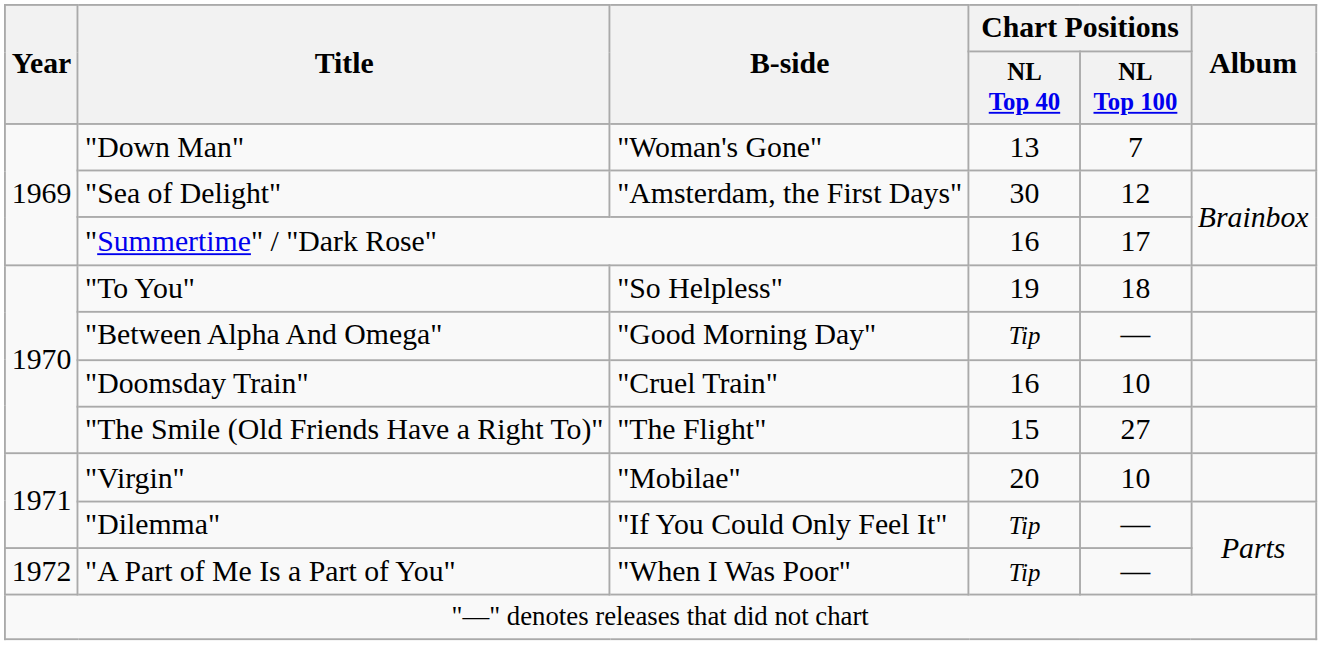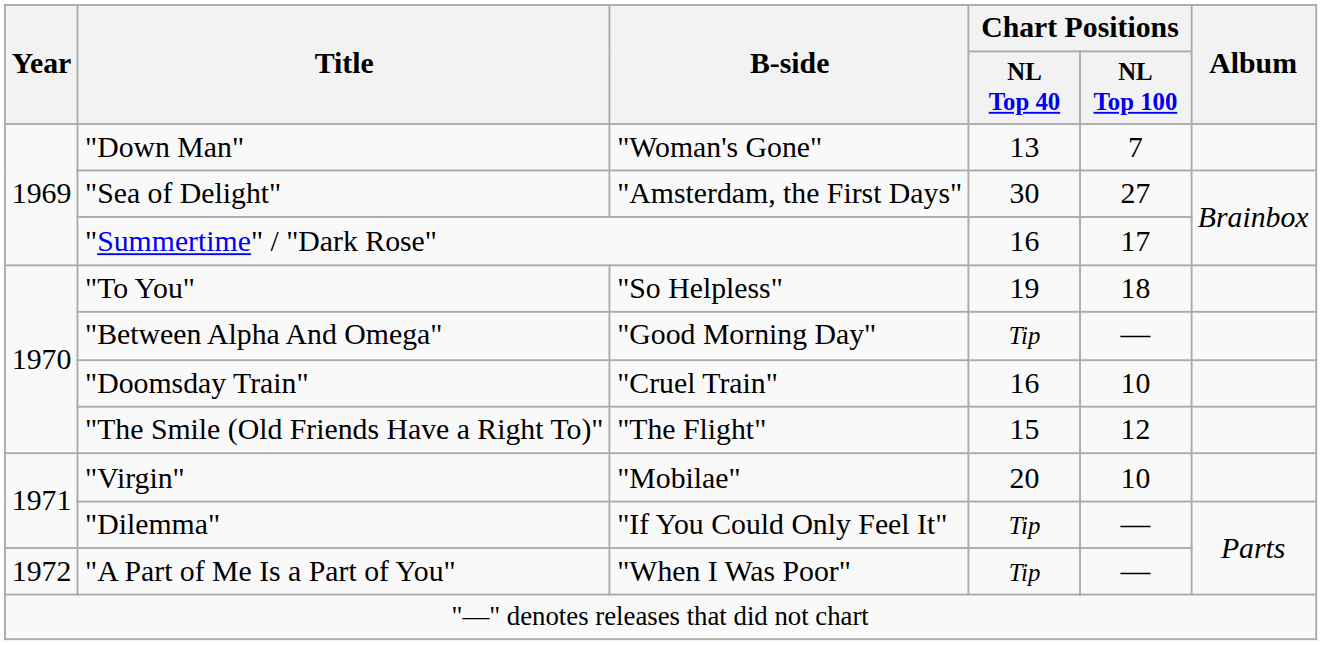"Sea of Delight" | Chart Positions / NL Top 100: 12 -> 27
"The Smile (Old Friends Have a Right To)" | Chart Positions / NL Top 100: 27 -> 12
